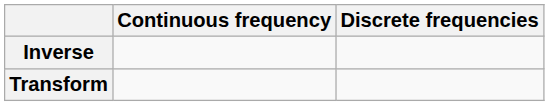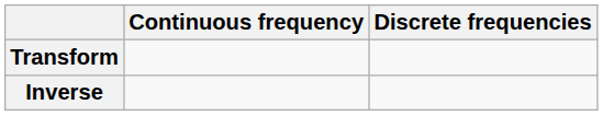rows swapped: Transform <-> Inverse
